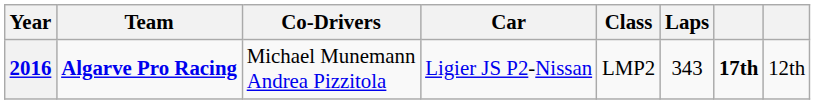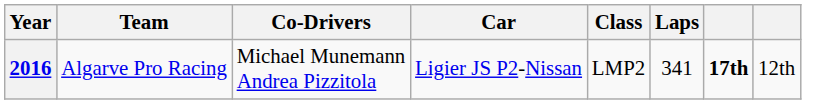2016 | Team: bold -> normal
2016 | Laps: 343 -> 341
